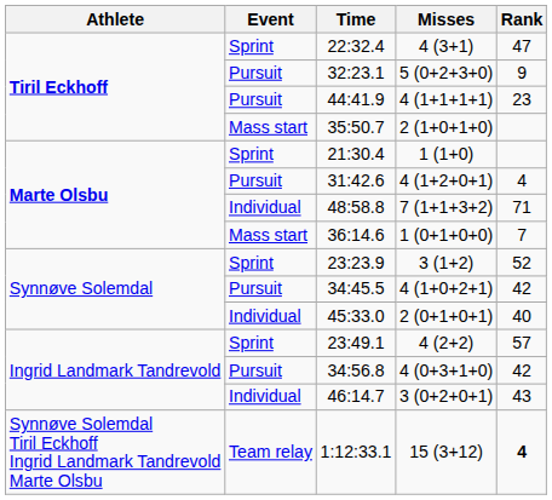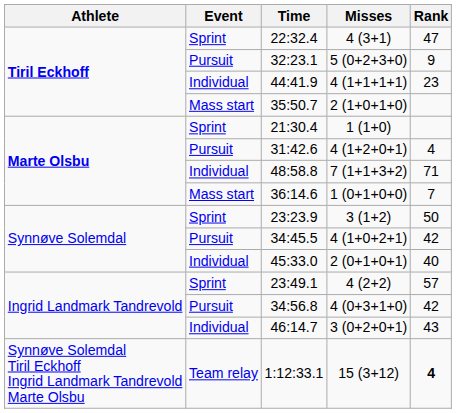44:41.9 | Event: Pursuit -> Individual
23:23.9 | Rank: 52 -> 50
